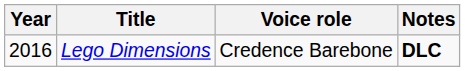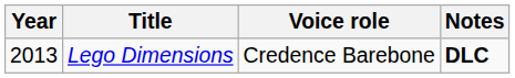Lego Dimensions | Year: 2016 -> 2013
